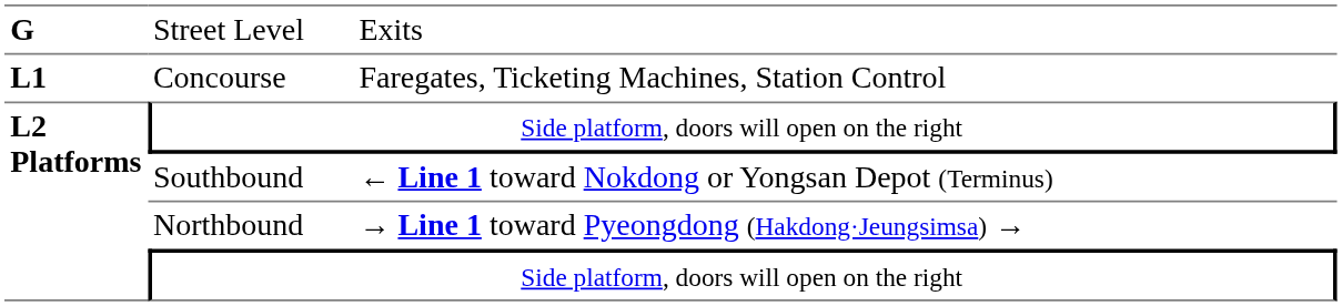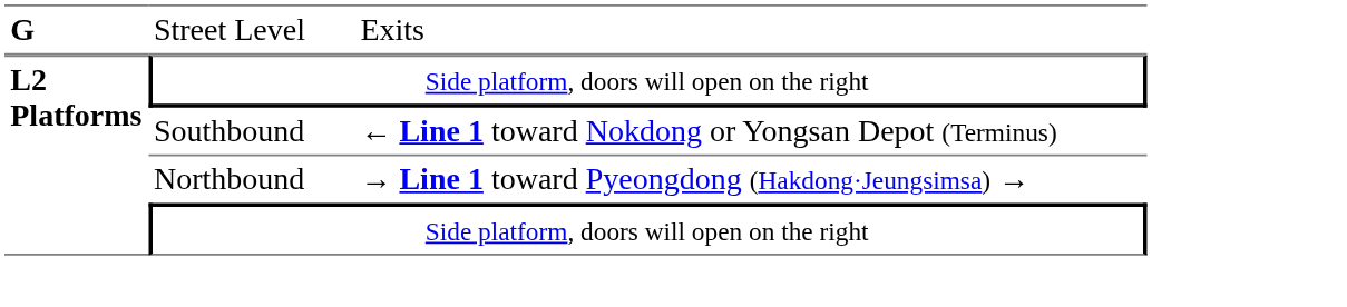- row: L1 | Concourse | Faregates, Ticketing Machines, Station Control
